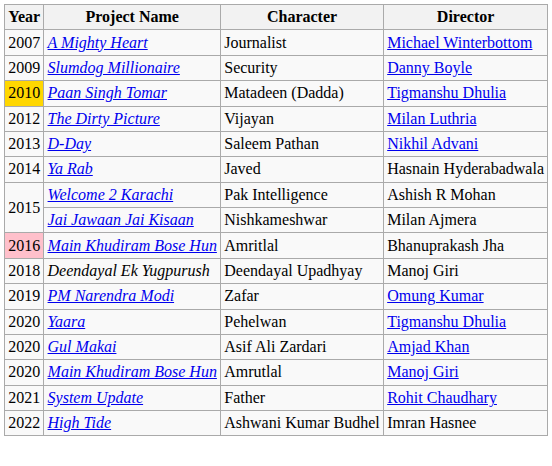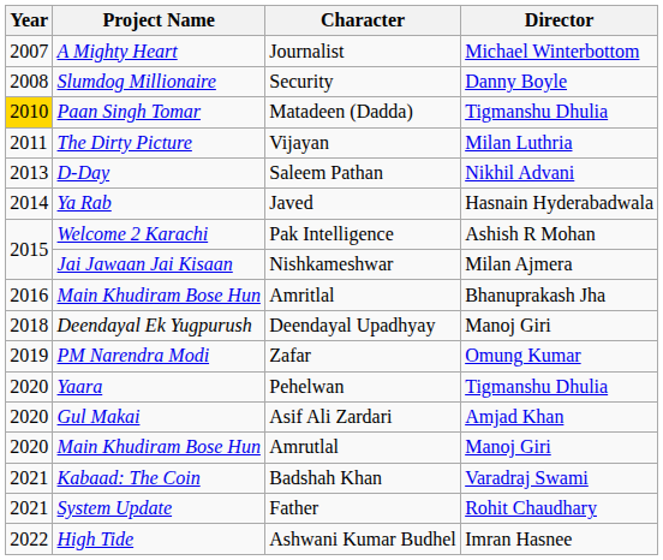Security | Year: 2009 -> 2008
Vijayan | Year: 2012 -> 2011
Amritlal | Year: pink background -> no background
+ row: 2021 | Kabaad: The Coin | Badshah Khan | Varadraj Swami
